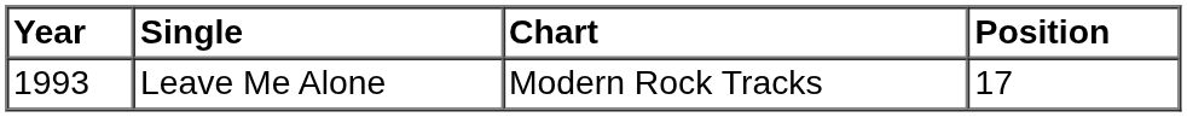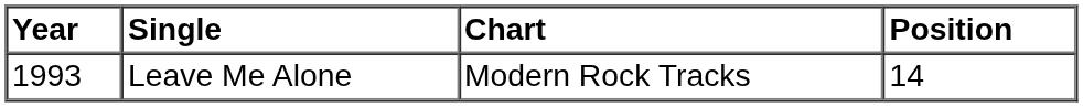Leave Me Alone | Position: 17 -> 14
